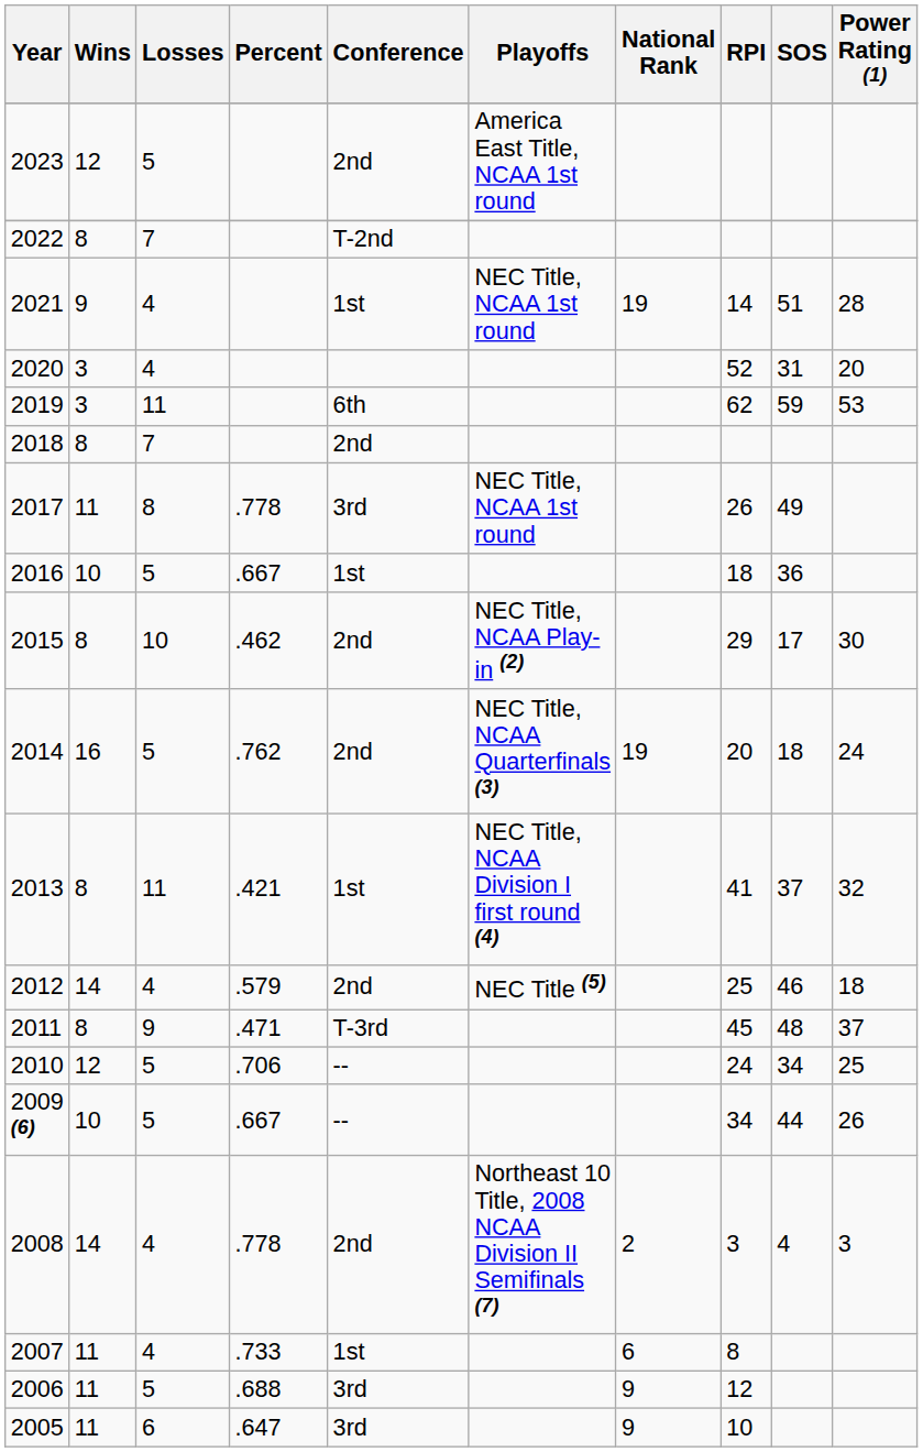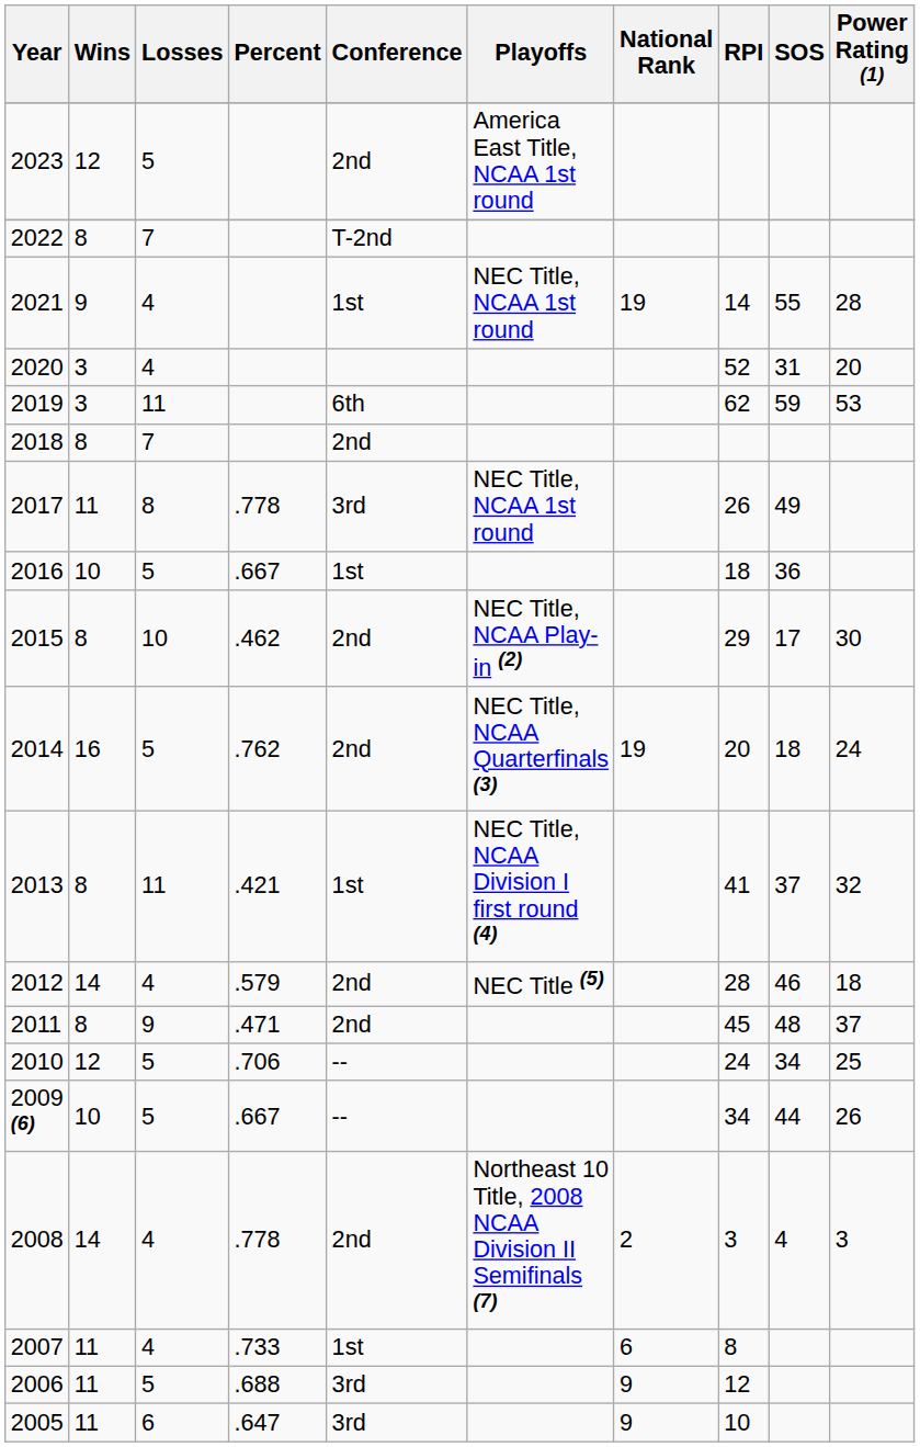2021 | SOS: 51 -> 55
2012 | RPI: 25 -> 28
2011 | Conference: T-3rd -> 2nd
